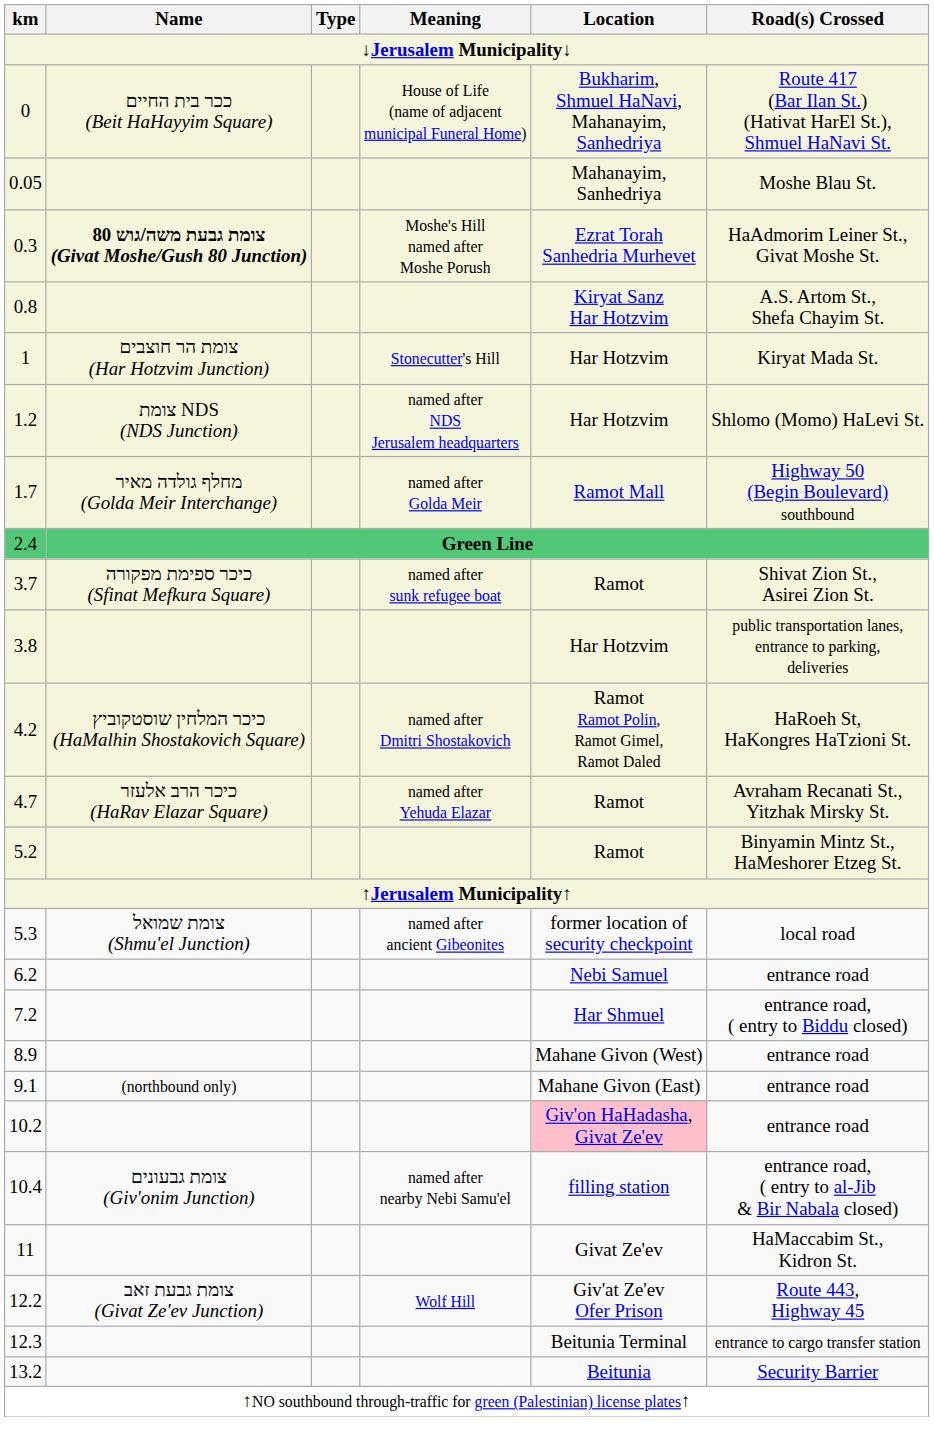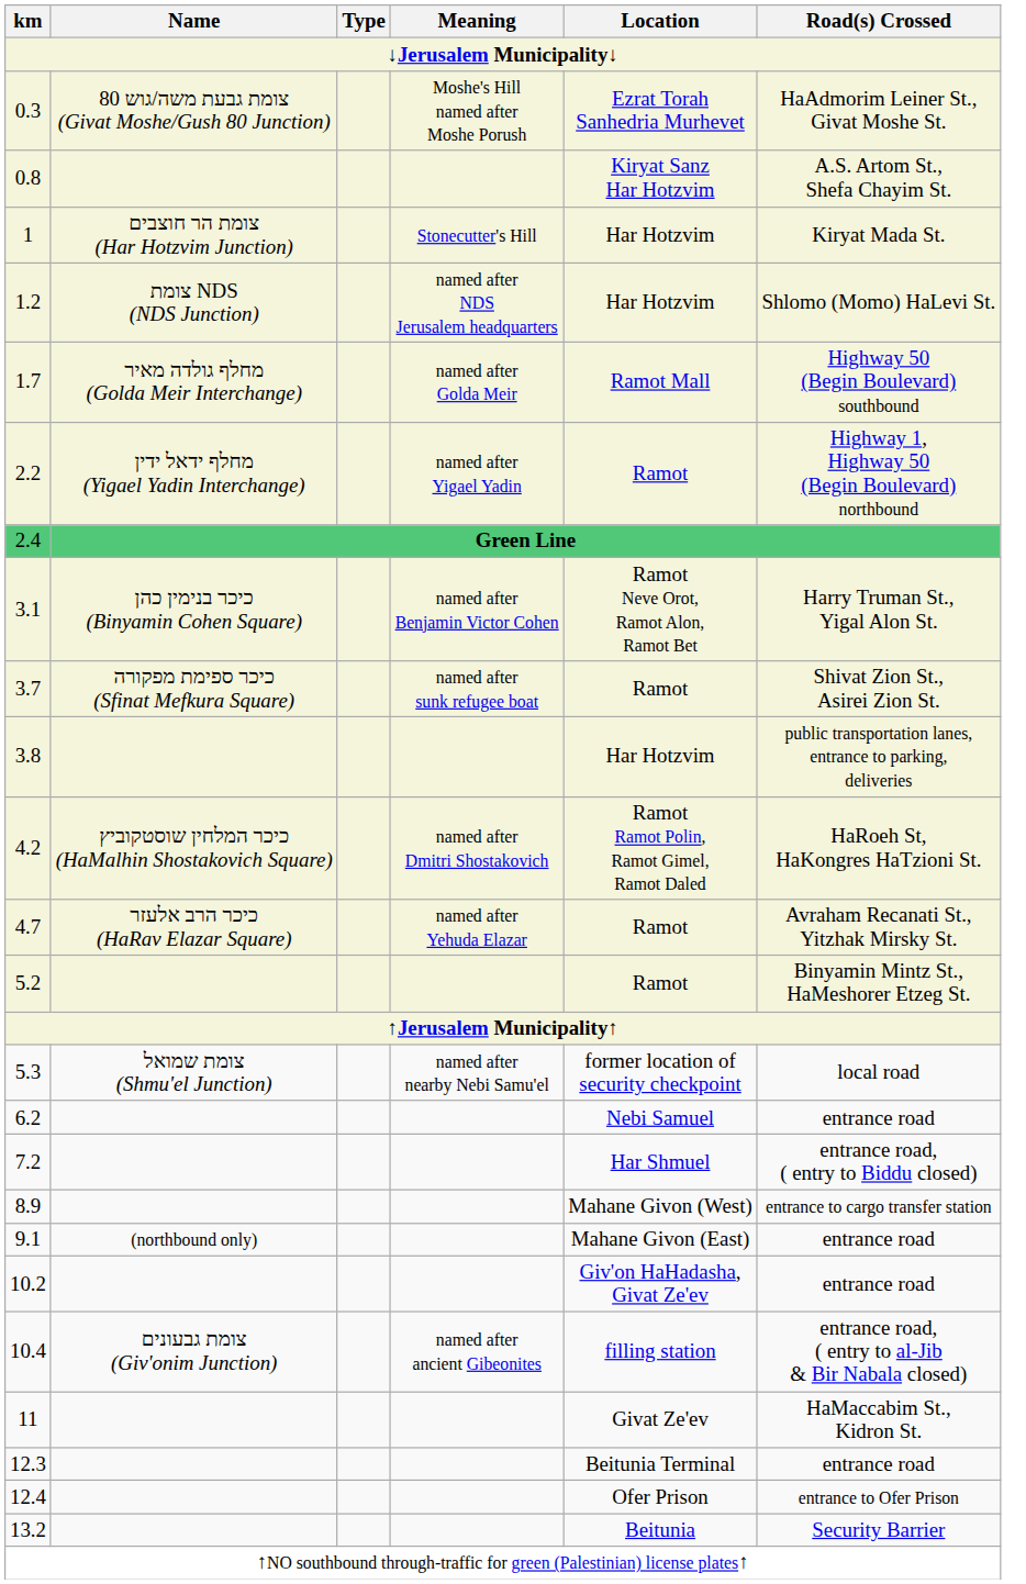- row: 0 | ככר בית החיים (Beit HaHayyim Square) | House of Life (name of adjacent municipal Funeral Home) | Bukharim, Shmuel HaNavi, Mahanayim, Sanhedriya | Route 417 (Bar Ilan St.) (Hativat HarEl St.), Shmuel HaNavi St.
- row: 0.05 | Mahanayim, Sanhedriya | Moshe Blau St.
0.3 | Name: bold -> normal
+ row: 2.2 | מחלף ידאל ידין (Yigael Yadin Interchange) | named after Yigael Yadin | Ramot | Highway 1, Highway 50 (Begin Boulevard) northbound
+ row: 3.1 | כיכר בנימין כהן (Binyamin Cohen Square) | named after Benjamin Victor Cohen | Ramot Neve Orot, Ramot Alon, Ramot Bet | Harry Truman St., Yigal Alon St.
5.3 | Meaning: named after ancient Gibeonites -> named after nearby Nebi Samu'el
8.9 | Road(s) Crossed: entrance road -> entrance to cargo transfer station
10.2 | Location: pink background -> no background
10.4 | Meaning: named after nearby Nebi Samu'el -> named after ancient Gibeonites
- row: 12.2 | צומת גבעת זאב (Givat Ze'ev Junction) | Wolf Hill | Giv'at Ze'ev Ofer Prison | Route 443, Highway 45
12.3 | Road(s) Crossed: entrance to cargo transfer station -> entrance road
+ row: 12.4 | Ofer Prison | entrance to Ofer Prison
